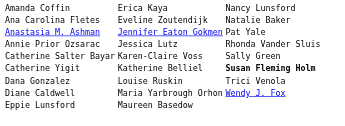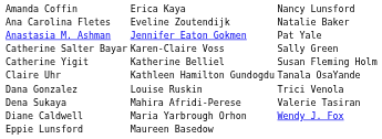- row: Annie Prior Ozsarac | Jessica Lutz | Rhonda Vander Sluis
Catherine Yigit | column 3: bold -> normal
+ row: Claire Uhr | Kathleen Hamilton Gundogdu | Tanala OsaYande
+ row: Dena Sukaya | Mahira Afridi-Perese | Valerie Tasiran
